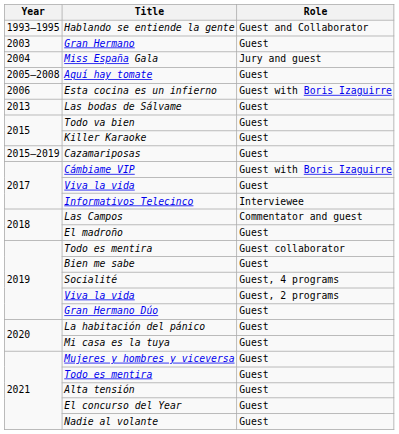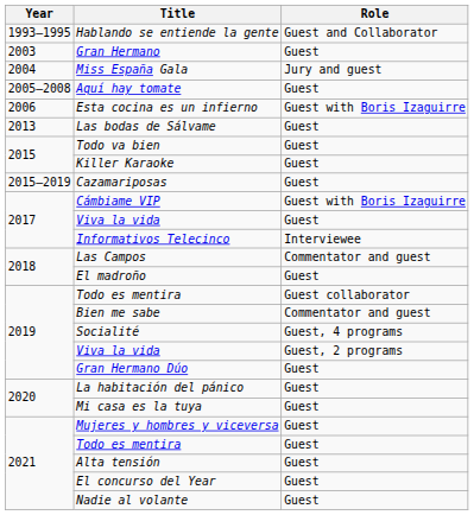Bien me sabe | Role: Guest -> Commentator and guest
